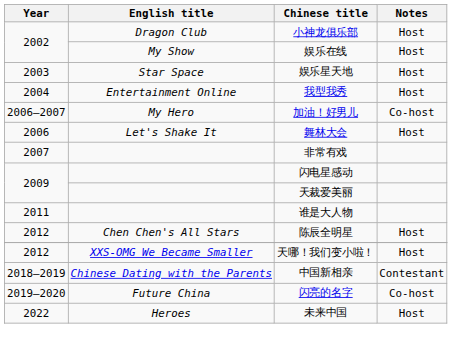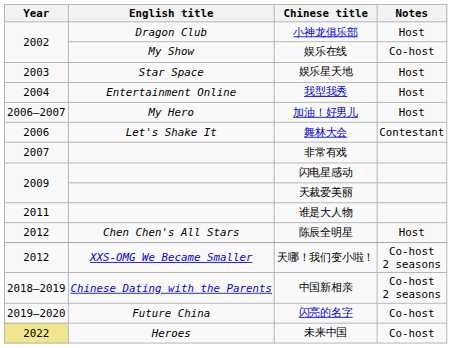娱乐在线 | Notes: Host -> Co-host
加油！好男儿 | Notes: Co-host -> Host
舞林大会 | Notes: Host -> Contestant
天哪！我们变小啦！ | Notes: Host -> Co-host 2 seasons
中国新相亲 | Notes: Contestant -> Co-host 2 seasons
未来中国 | Year: no background -> khaki background
未来中国 | Notes: Host -> Co-host
